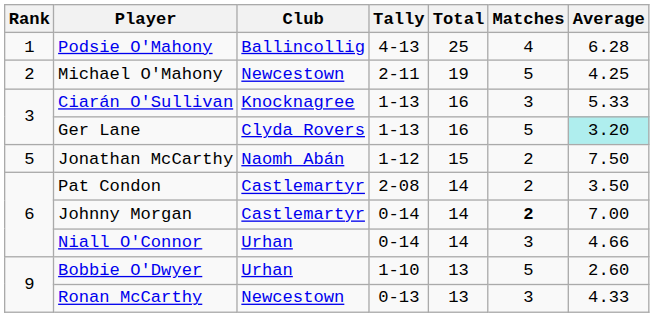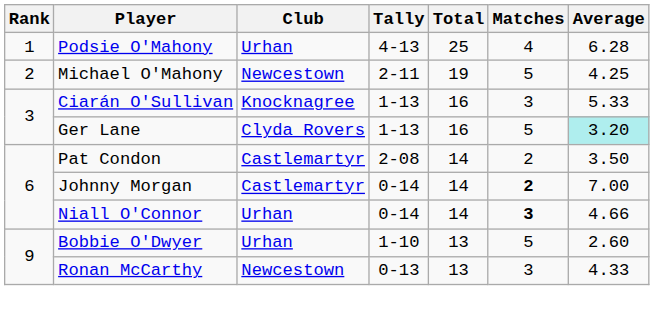Podsie O'Mahony | Club: Ballincollig -> Urhan
- row: 5 | Jonathan McCarthy | Naomh Abán | 1-12 | 15 | 2 | 7.50
Niall O'Connor | Matches: normal -> bold
